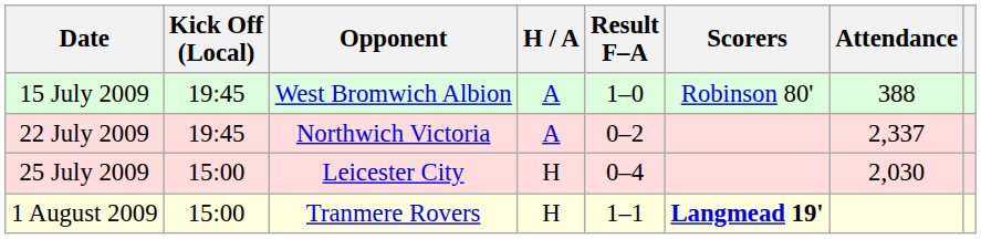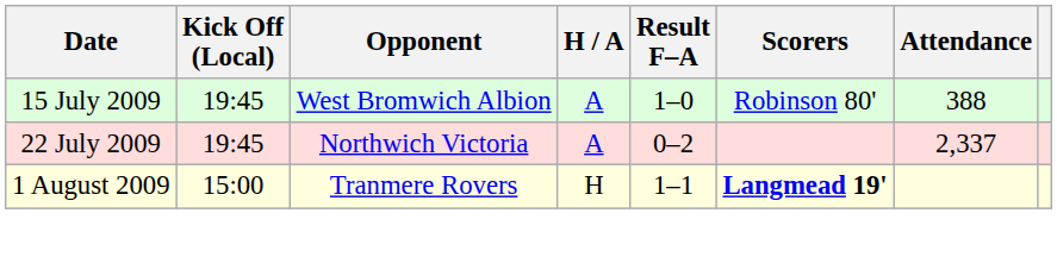- row: 25 July 2009 | 15:00 | Leicester City | H | 0–4 | 2,030
